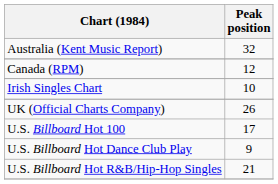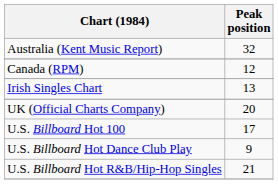Irish Singles Chart | Peak position: 10 -> 13
UK (Official Charts Company) | Peak position: 26 -> 20
